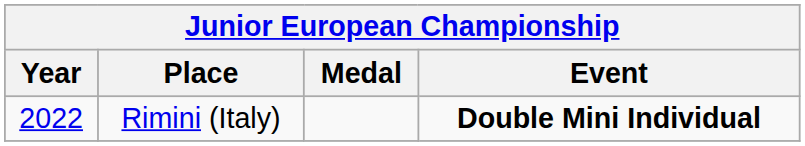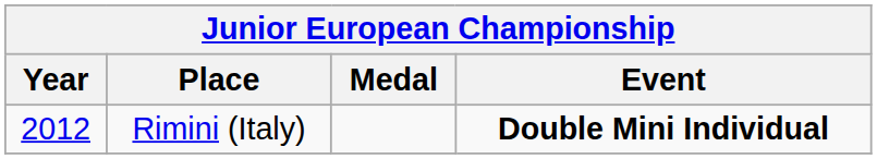Rimini (Italy) | Year: 2022 -> 2012
